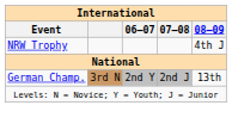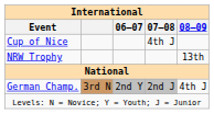+ row: Cup of Nice | 4th J
NRW Trophy | 08–09: 4th J -> 13th
German Champ. | 08–09: 13th -> 4th J
